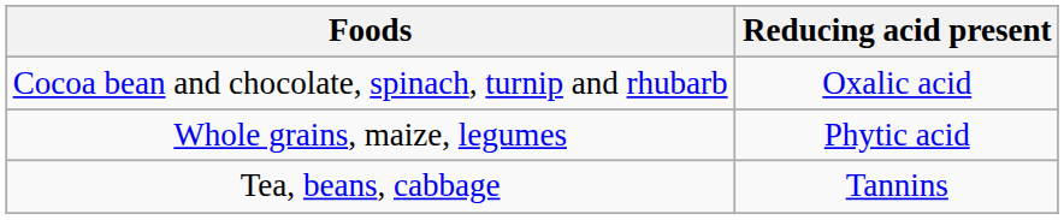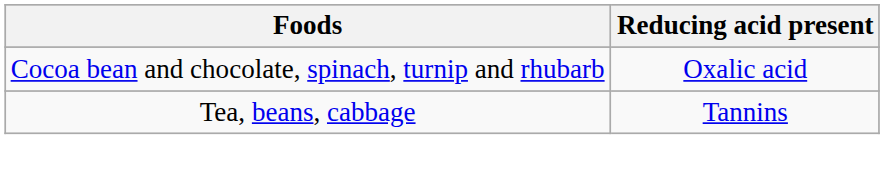- row: Whole grains, maize, legumes | Phytic acid
